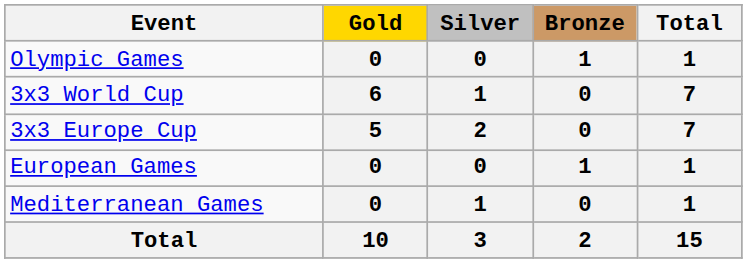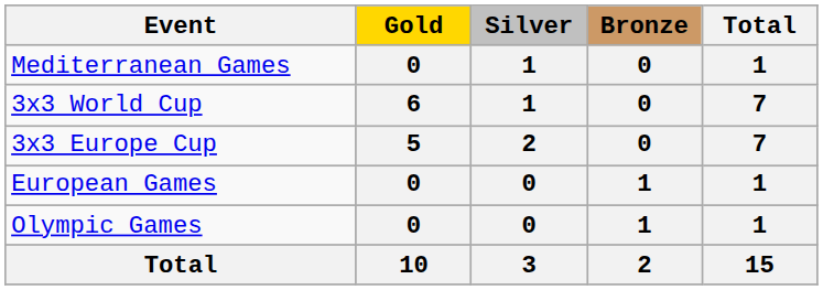rows swapped: Olympic Games <-> Mediterranean Games
